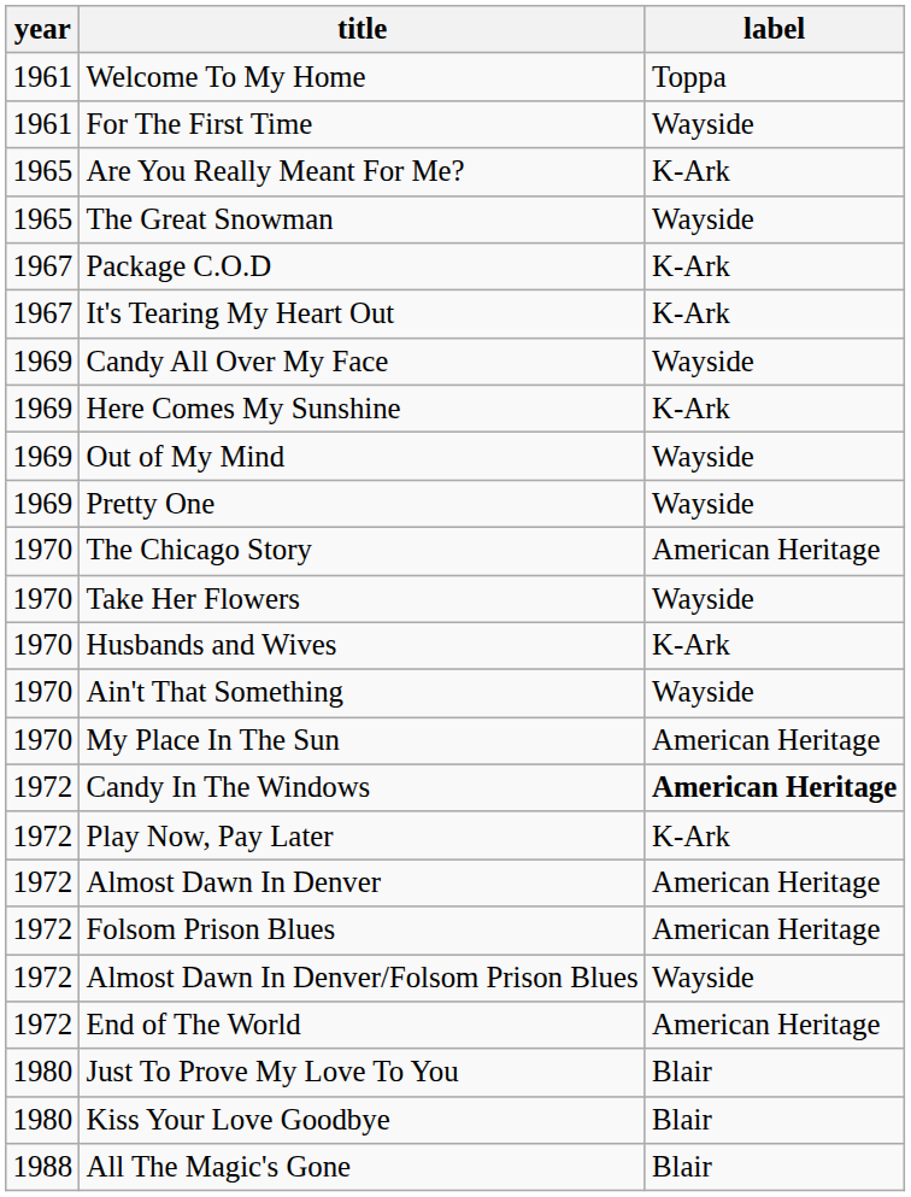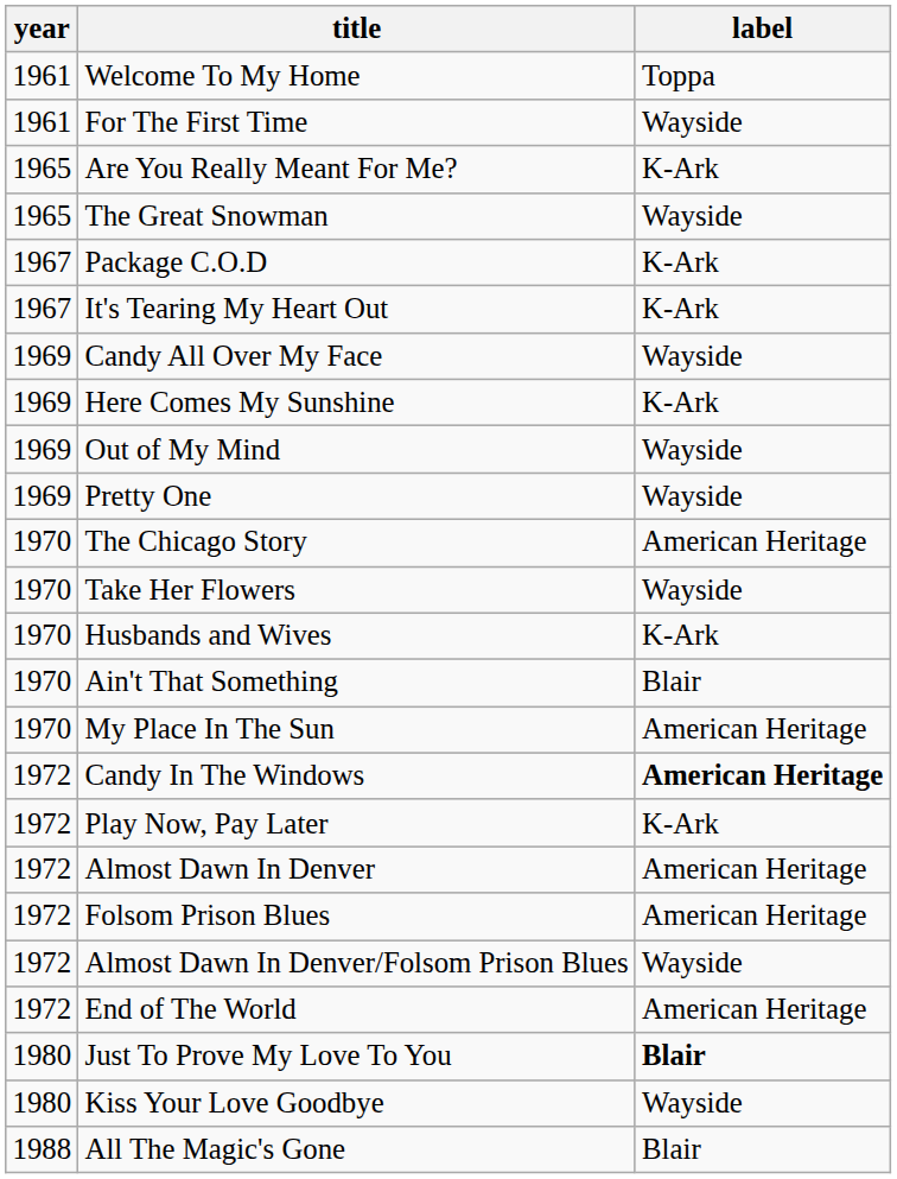Ain't That Something | label: Wayside -> Blair
Just To Prove My Love To You | label: normal -> bold
Kiss Your Love Goodbye | label: Blair -> Wayside
